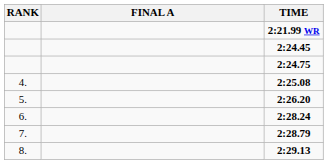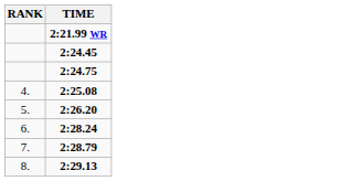- column: FINAL A
